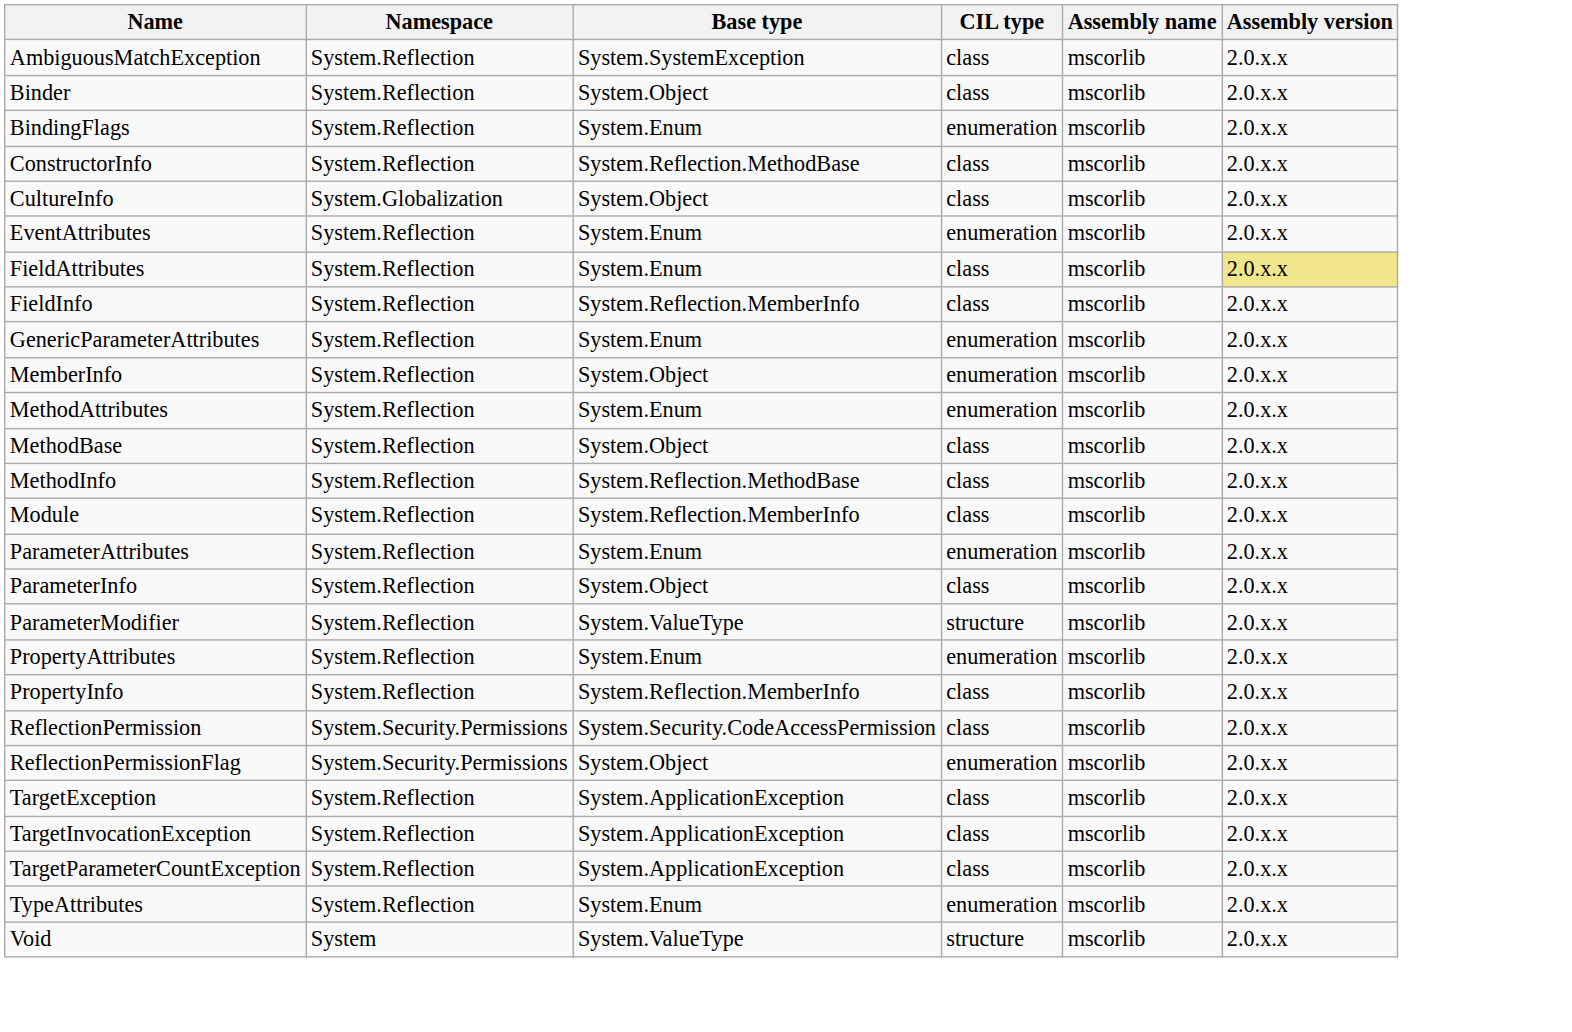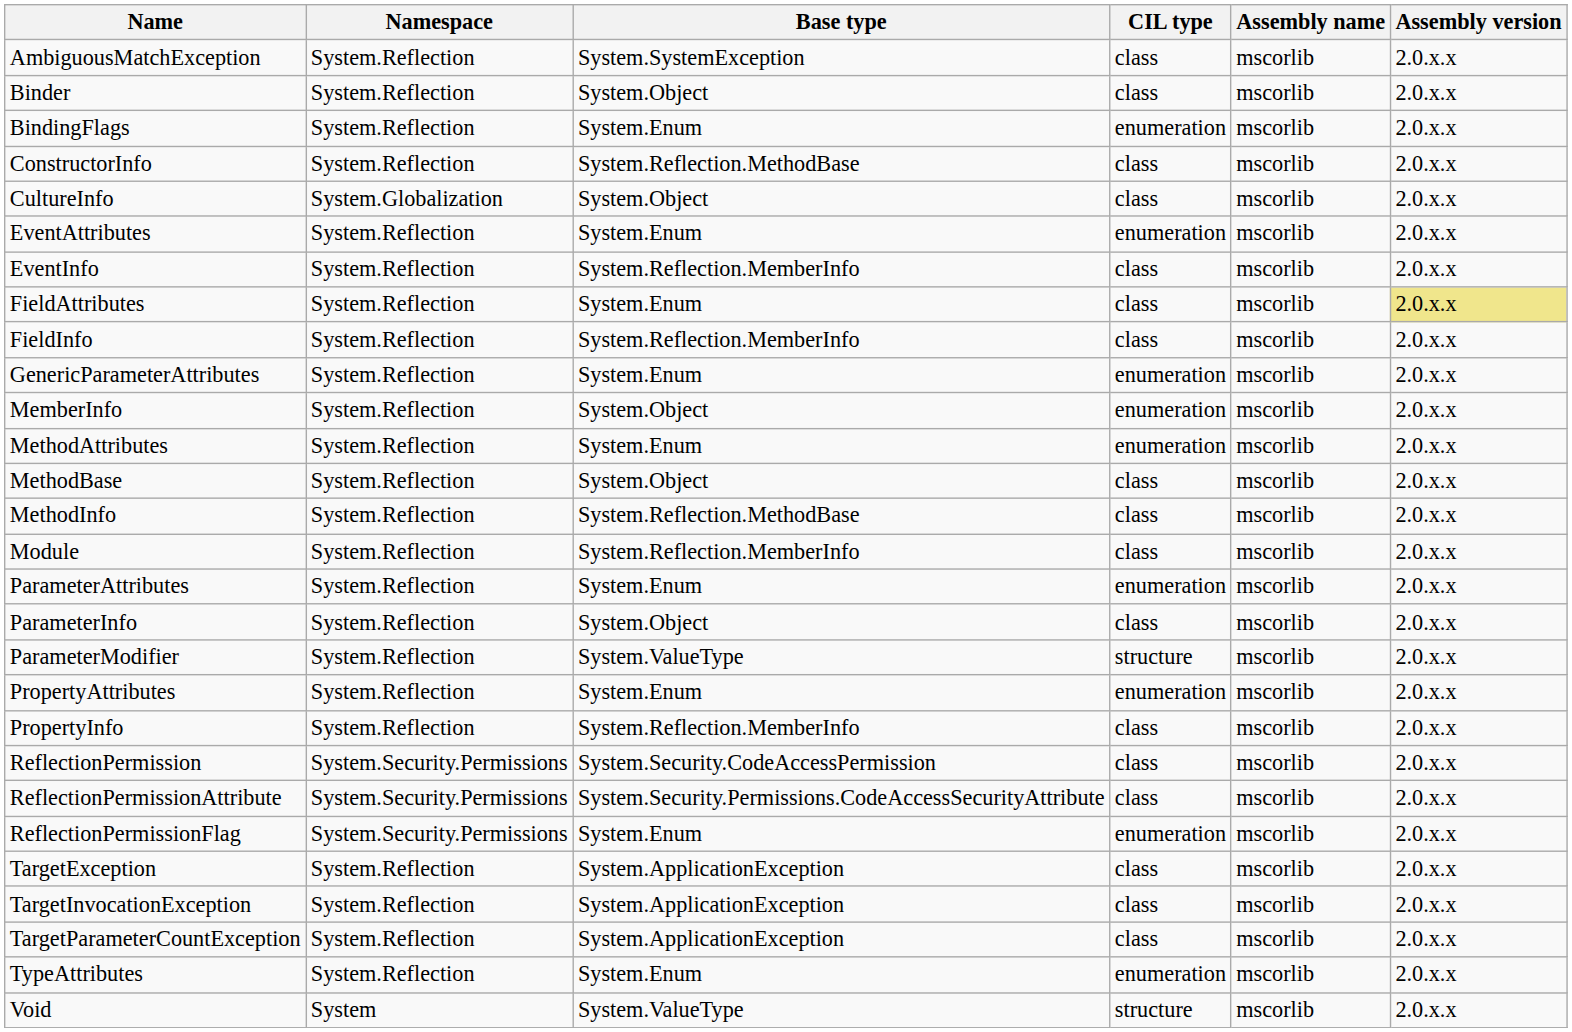+ row: EventInfo | System.Reflection | System.Reflection.MemberInfo | class | mscorlib | 2.0.x.x
+ row: ReflectionPermissionAttribute | System.Security.Permissions | System.Security.Permissions.CodeAccessSecurityAttribute | class | mscorlib | 2.0.x.x
ReflectionPermissionFlag | Base type: System.Object -> System.Enum
